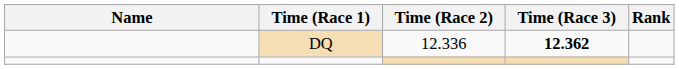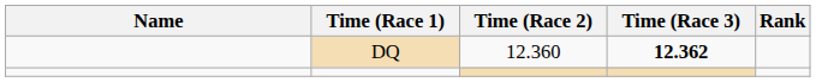DQ | Time (Race 2): 12.336 -> 12.360
